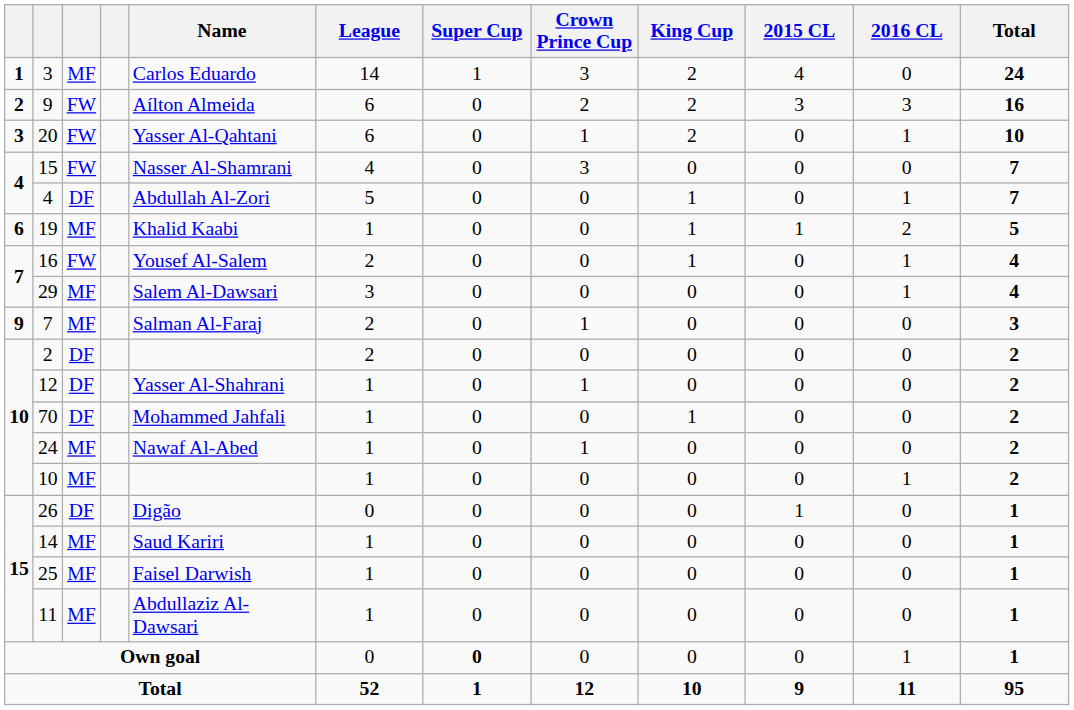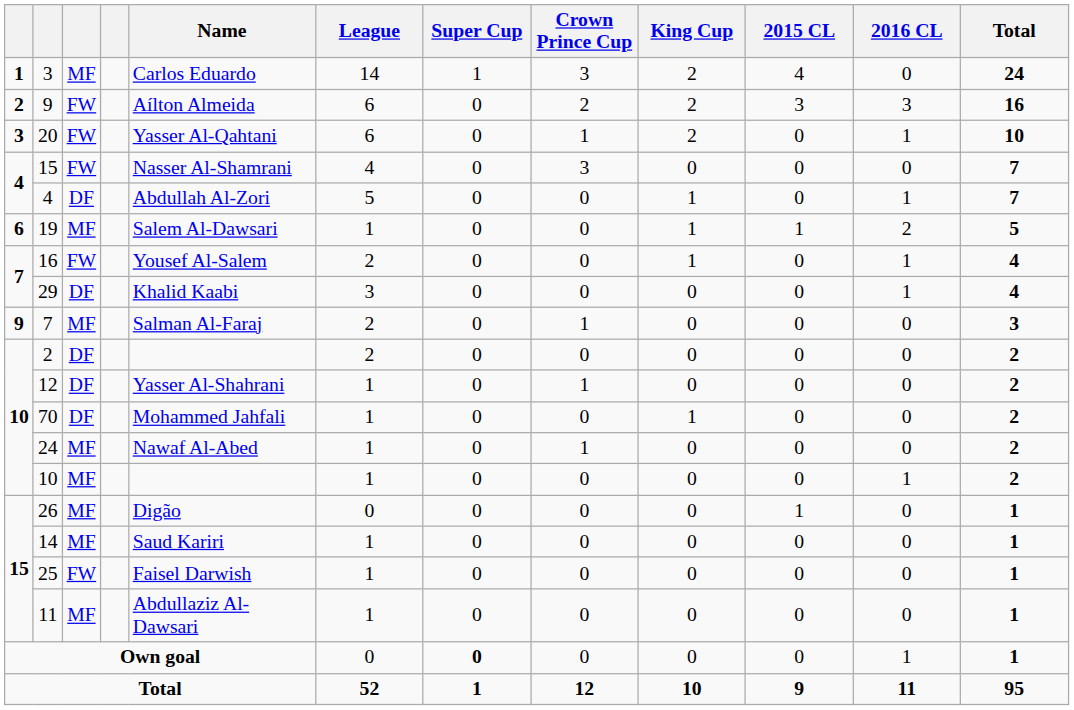19 | Name: Khalid Kaabi -> Salem Al-Dawsari
29 | column 3: MF -> DF
29 | Name: Salem Al-Dawsari -> Khalid Kaabi
26 | column 3: DF -> MF
25 | column 3: MF -> FW
